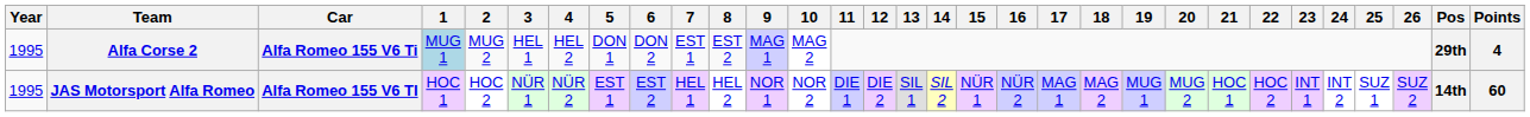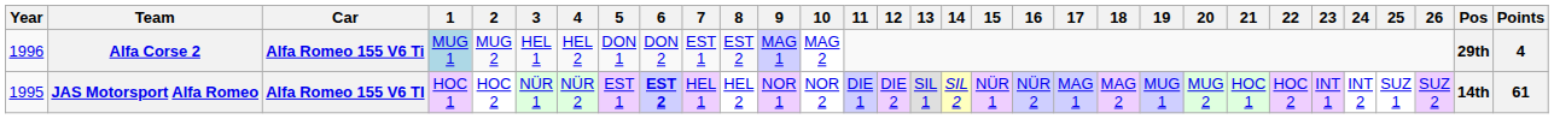Alfa Corse 2 | Year: 1995 -> 1996
JAS Motorsport Alfa Romeo | 6: normal -> bold
JAS Motorsport Alfa Romeo | Points: 60 -> 61
